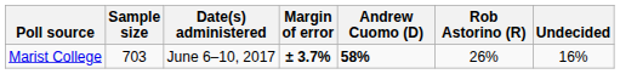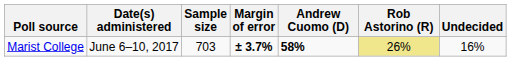columns swapped: Date(s) administered <-> Sample size
Marist College | Rob Astorino (R): no background -> khaki background
